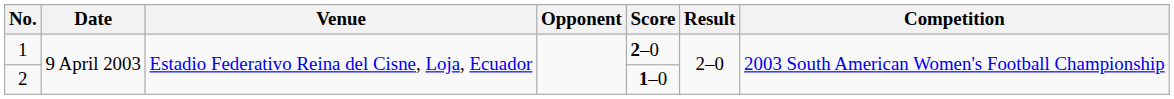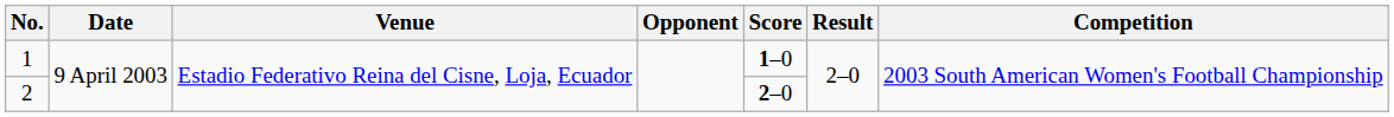1 | Score: 2–0 -> 1–0
2 | Score: 1–0 -> 2–0
